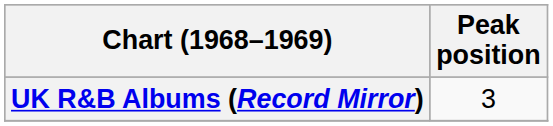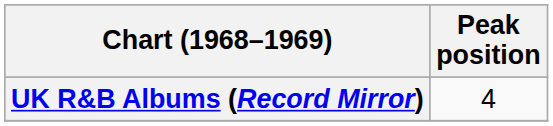UK R&B Albums (Record Mirror) | Peak position: 3 -> 4
